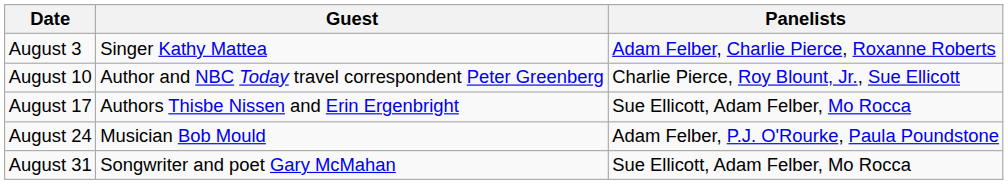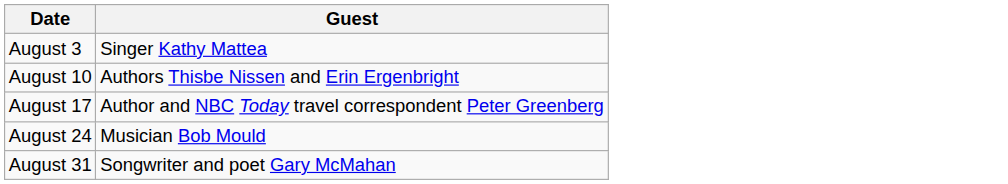- column: Panelists | Adam Felber, Charlie Pierce, Roxanne Roberts | Charlie Pierce, Roy Blount, Jr., Sue Ellicott | Sue Ellicott, Adam Felber, Mo Rocca | Adam Felber, P.J. O'Rourke, Paula Poundstone | Sue Ellicott, Adam Felber, Mo Rocca
August 10 | Guest: Author and NBC Today travel correspondent Peter Greenberg -> Authors Thisbe Nissen and Erin Ergenbright
August 17 | Guest: Authors Thisbe Nissen and Erin Ergenbright -> Author and NBC Today travel correspondent Peter Greenberg
